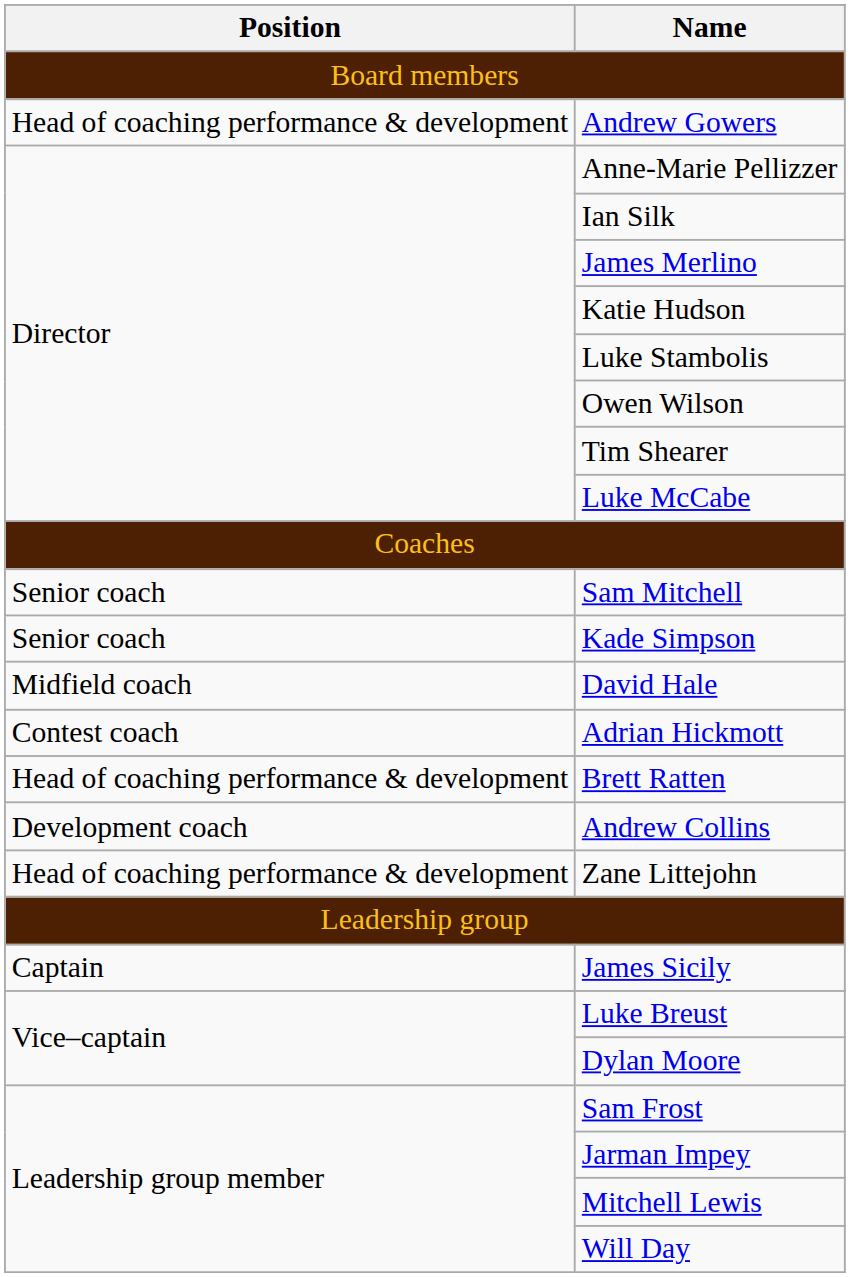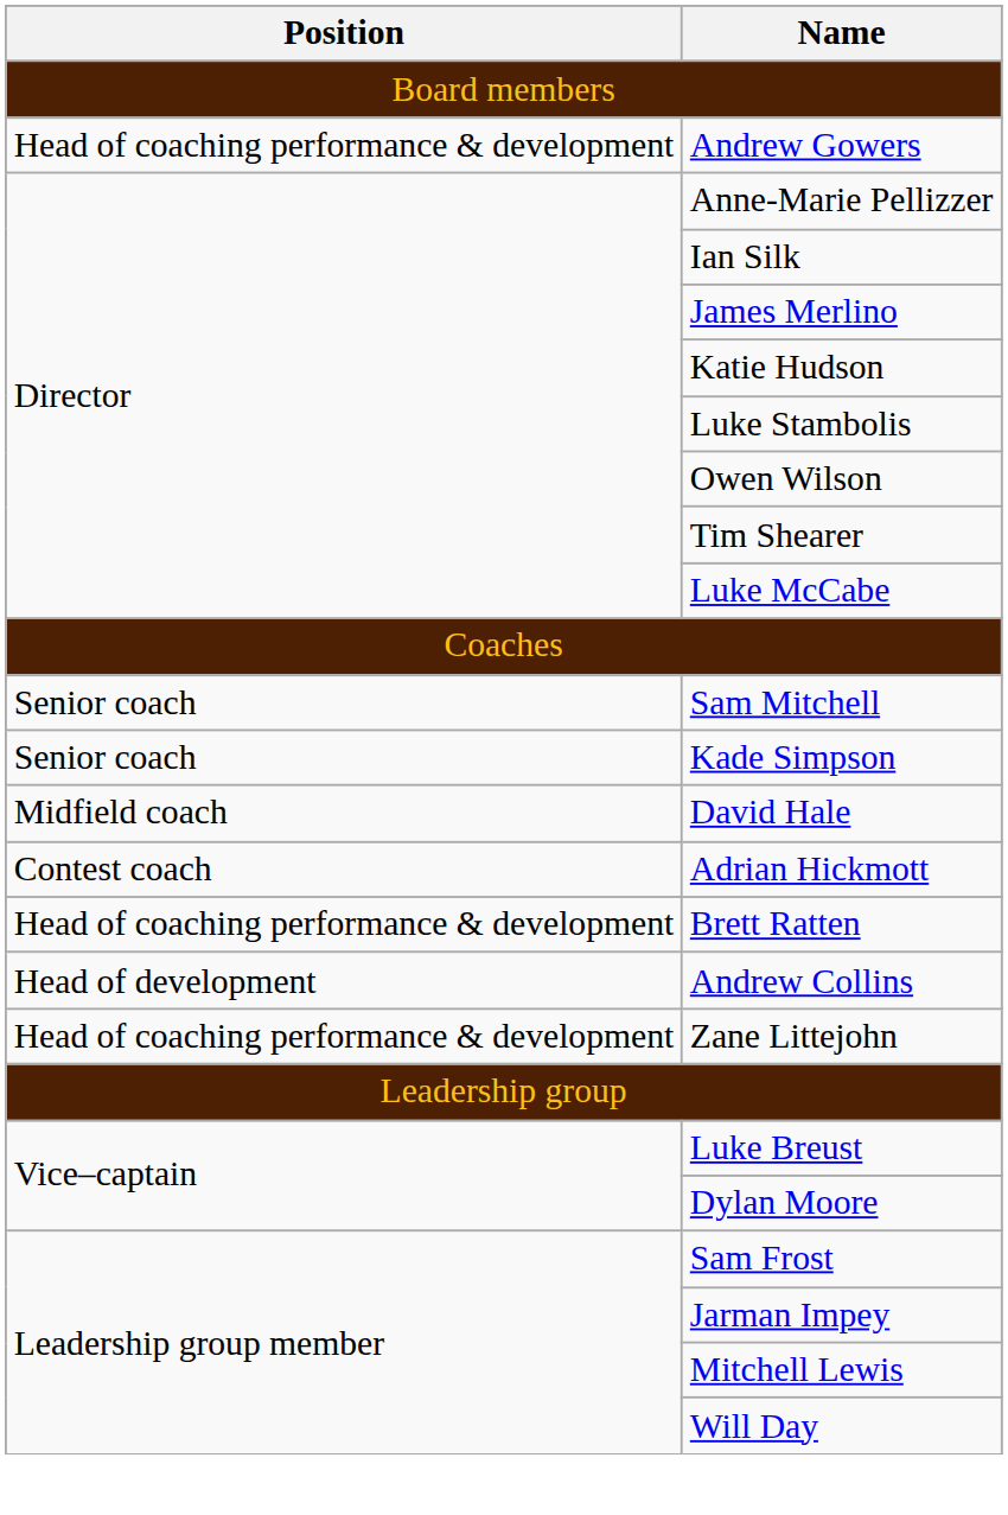Andrew Collins | Position: Development coach -> Head of development
- row: Captain | James Sicily
